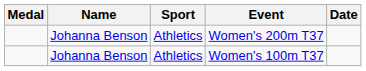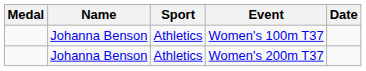rows swapped: Women's 200m T37 <-> Women's 100m T37
